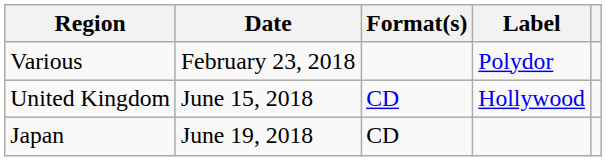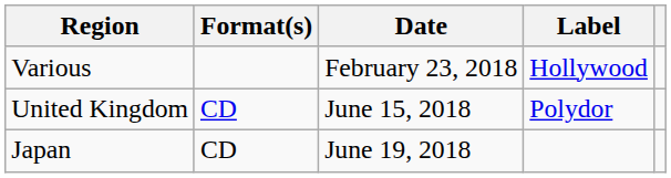columns swapped: Date <-> Format(s)
Various | Label: Polydor -> Hollywood
United Kingdom | Label: Hollywood -> Polydor
